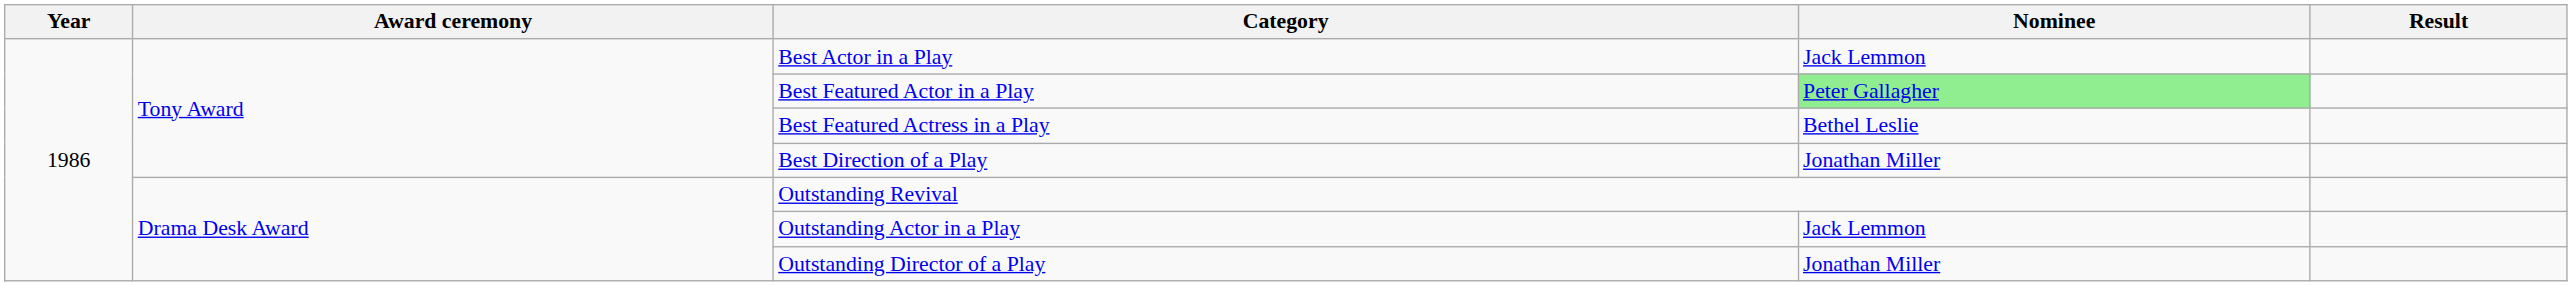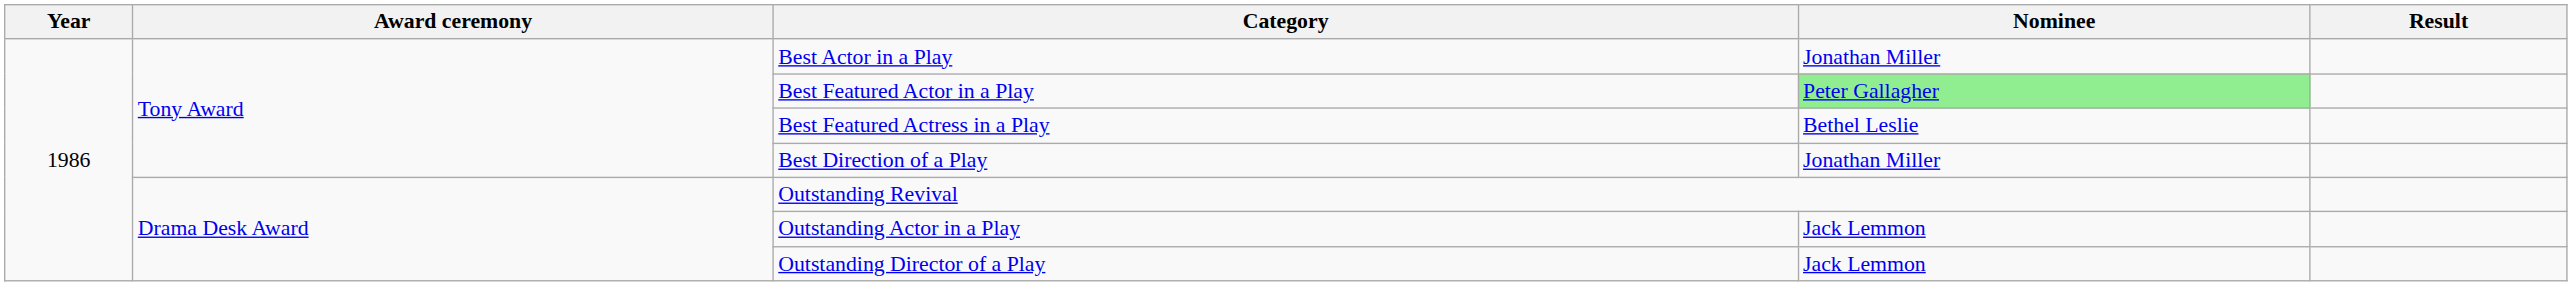Best Actor in a Play | Nominee: Jack Lemmon -> Jonathan Miller
Outstanding Director of a Play | Nominee: Jonathan Miller -> Jack Lemmon
